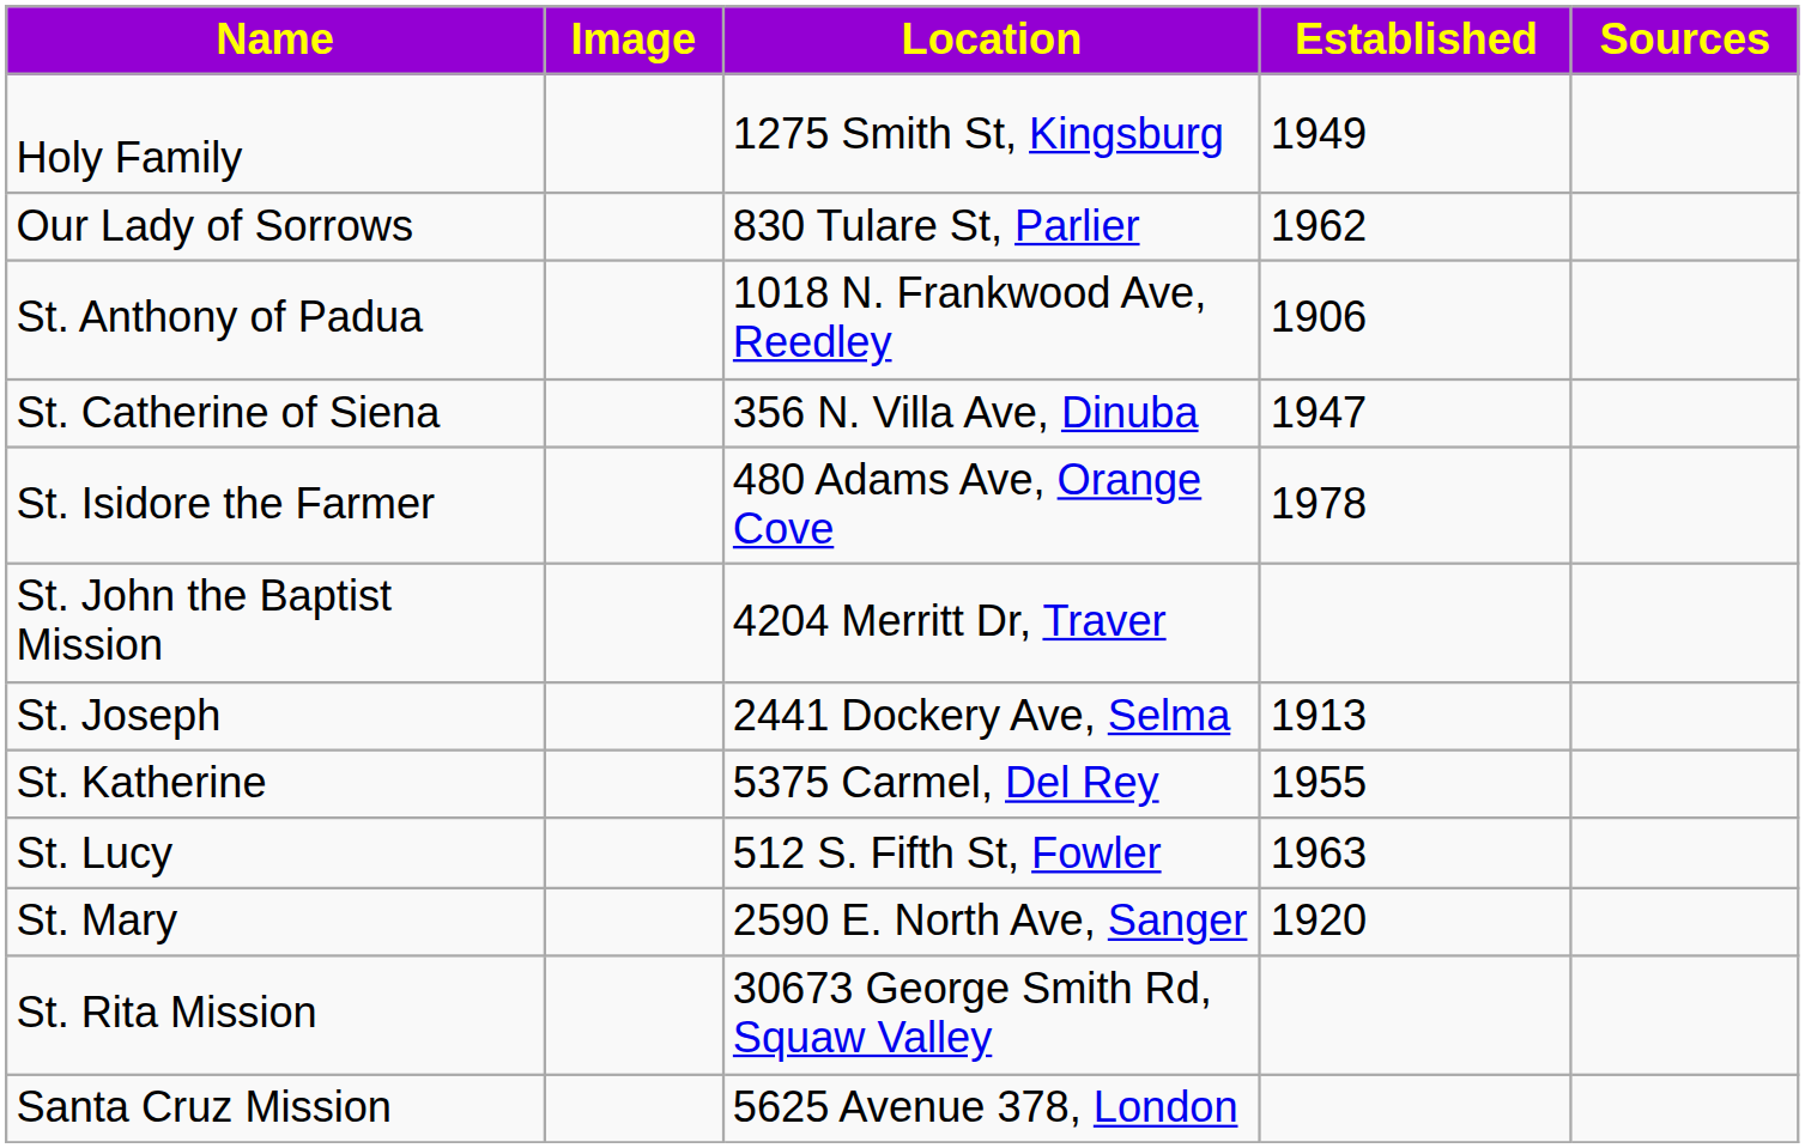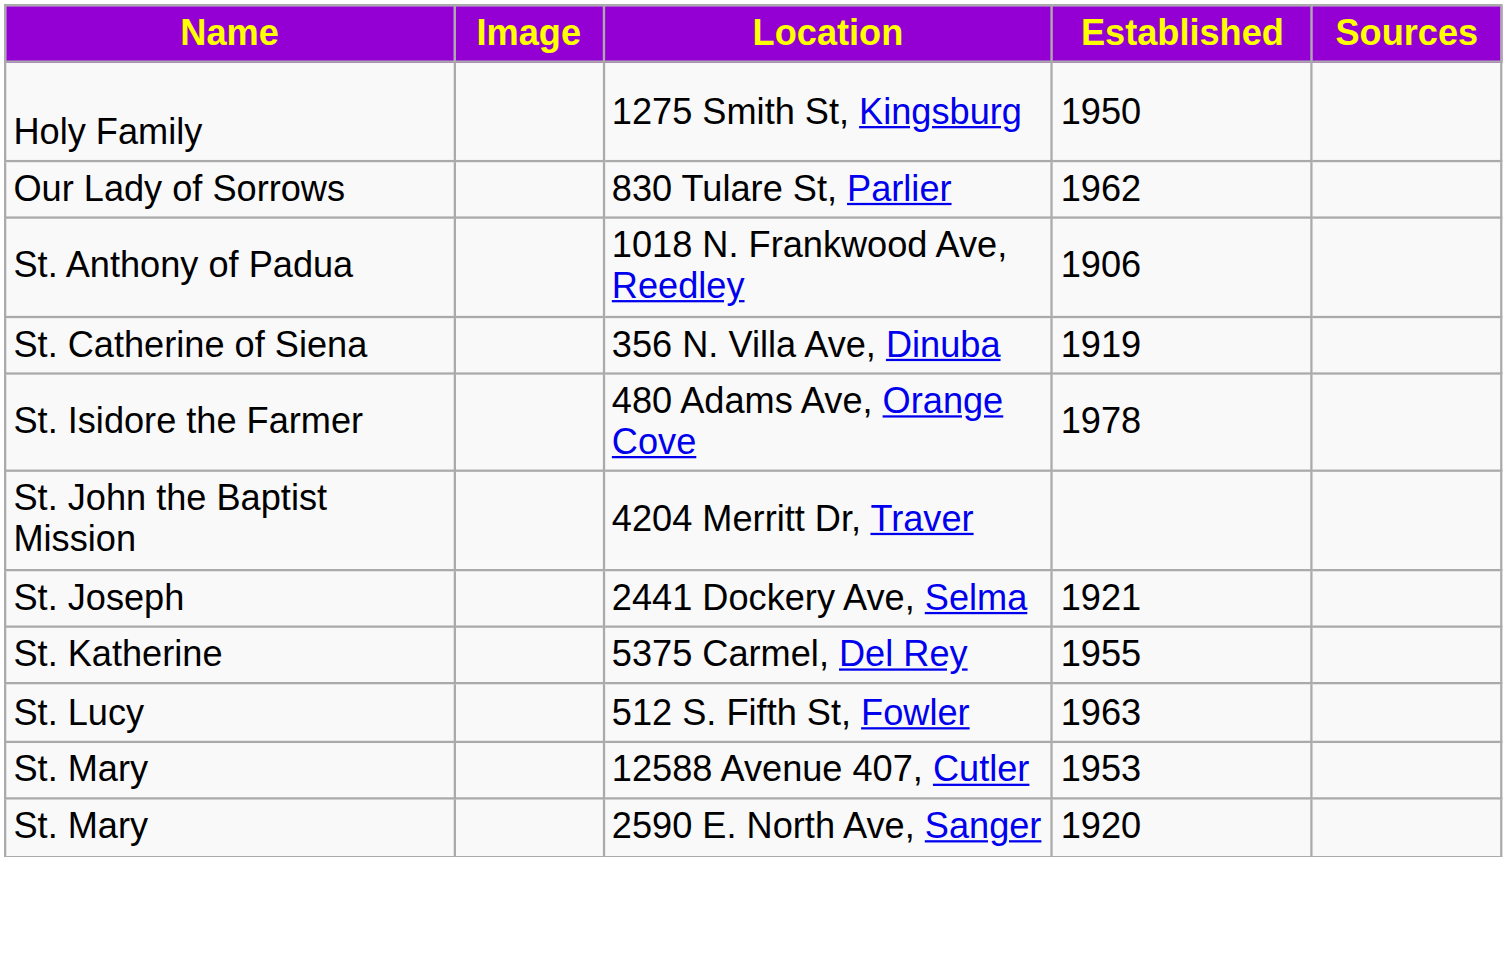1275 Smith St, Kingsburg | Established: 1949 -> 1950
356 N. Villa Ave, Dinuba | Established: 1947 -> 1919
2441 Dockery Ave, Selma | Established: 1913 -> 1921
+ row: St. Mary | 12588 Avenue 407, Cutler | 1953
- row: St. Rita Mission | 30673 George Smith Rd, Squaw Valley
- row: Santa Cruz Mission | 5625 Avenue 378, London
